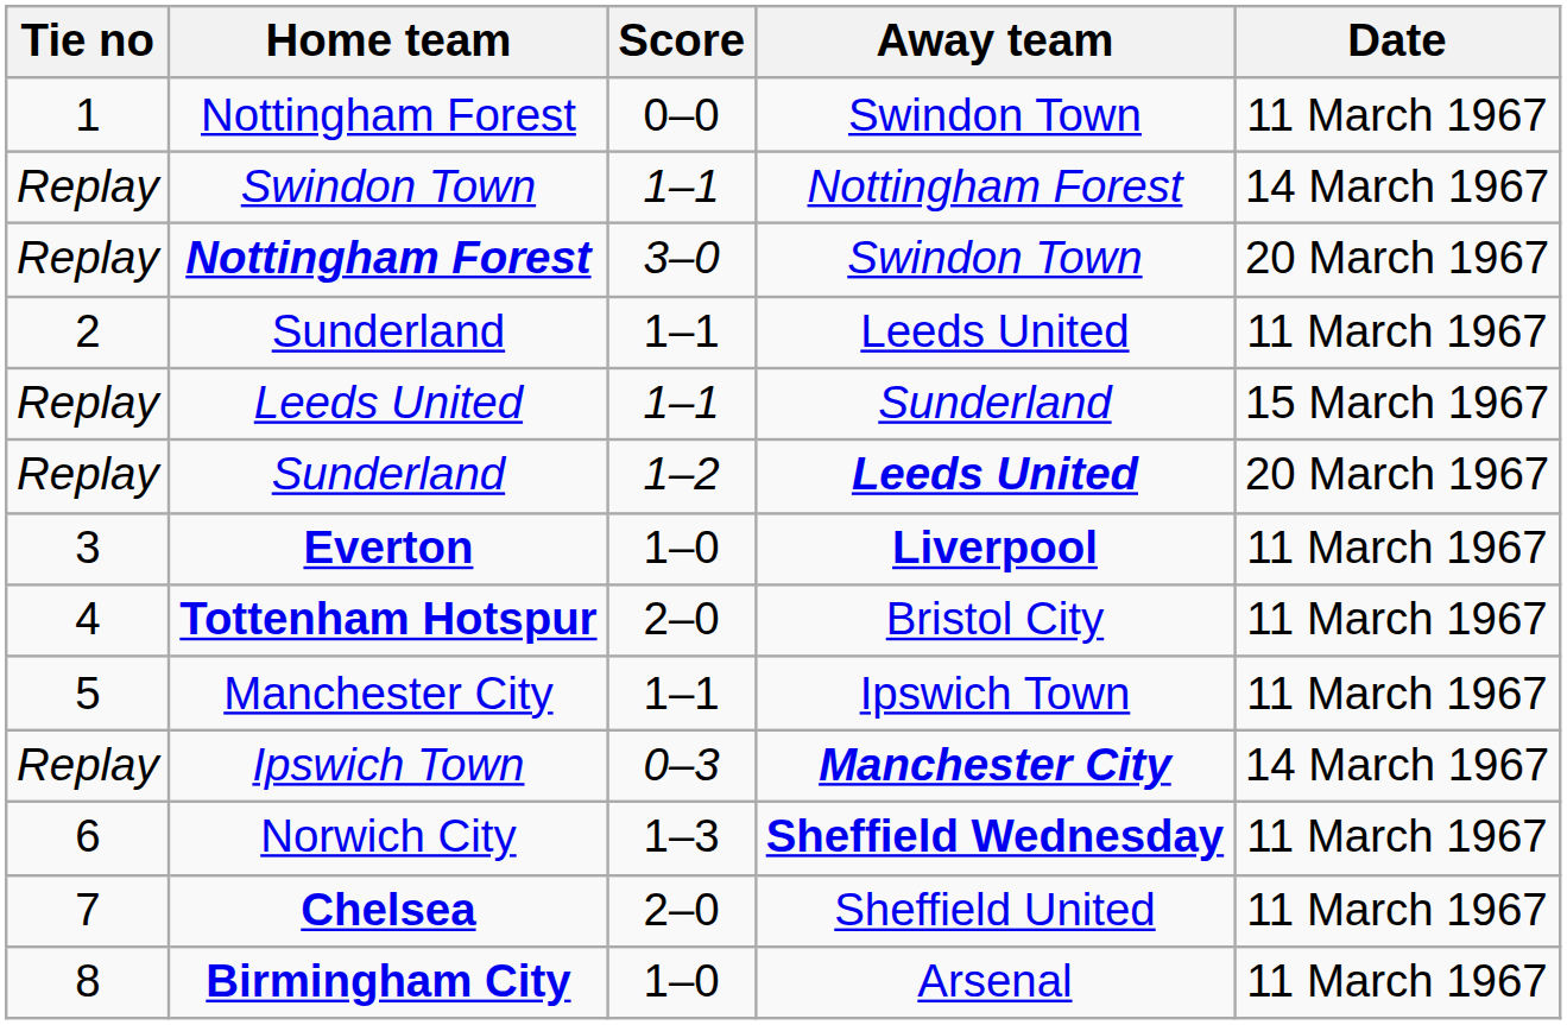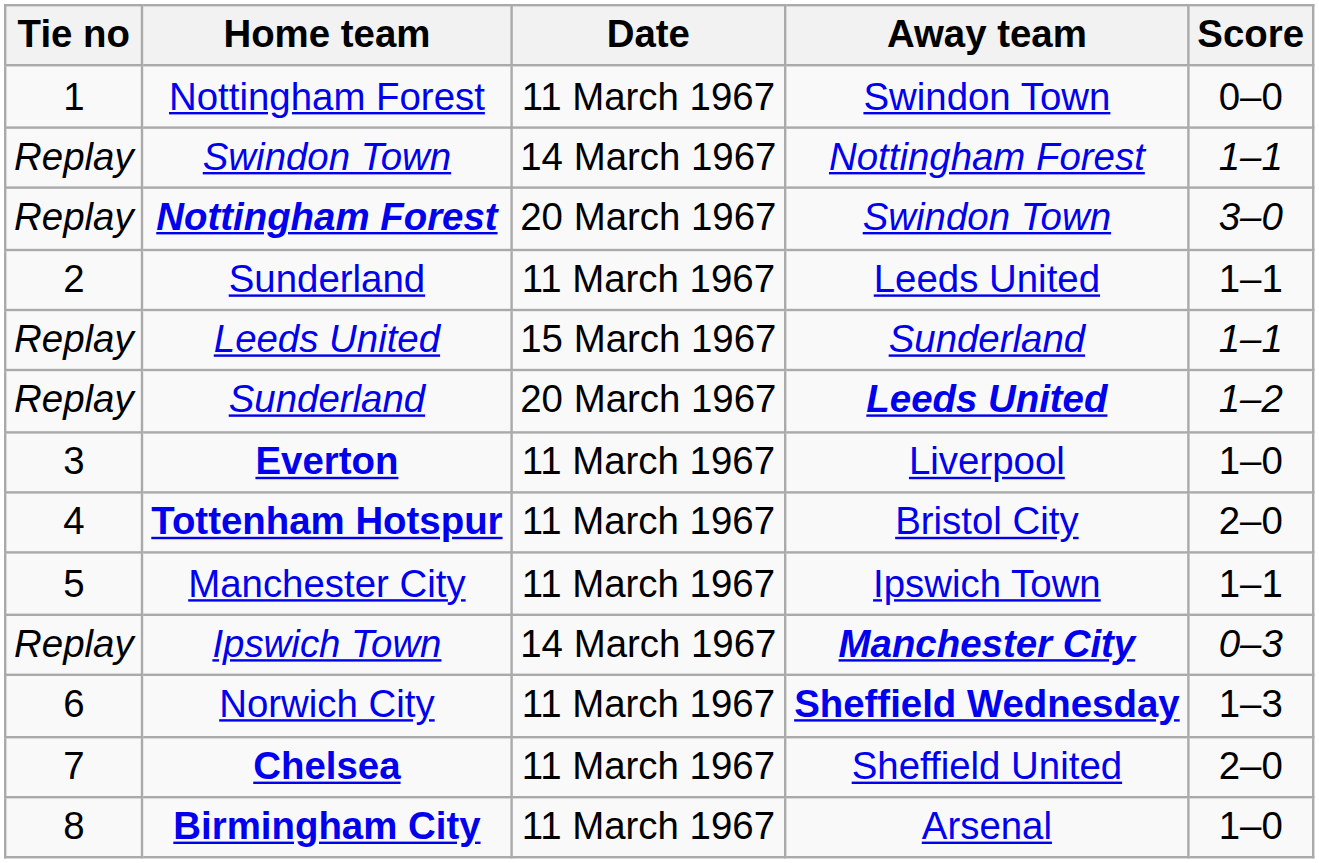columns swapped: Score <-> Date
Everton | Away team: bold -> normal
